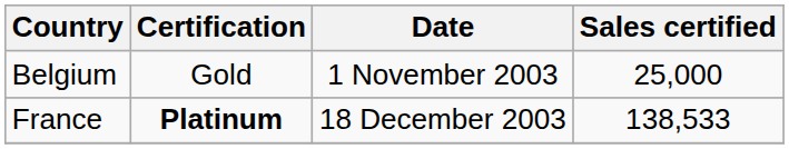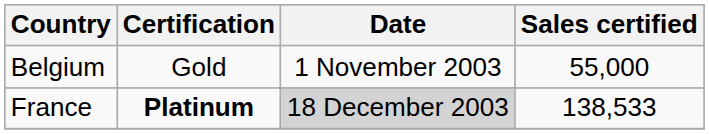Belgium | Sales certified: 25,000 -> 55,000
France | Date: no background -> lightgrey background
